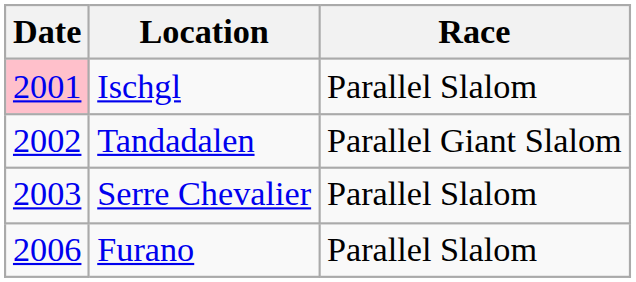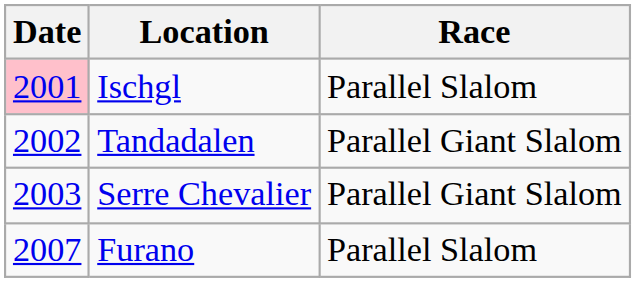Serre Chevalier | Race: Parallel Slalom -> Parallel Giant Slalom
Furano | Date: 2006 -> 2007
